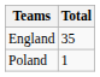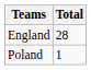England | Total: 35 -> 28
